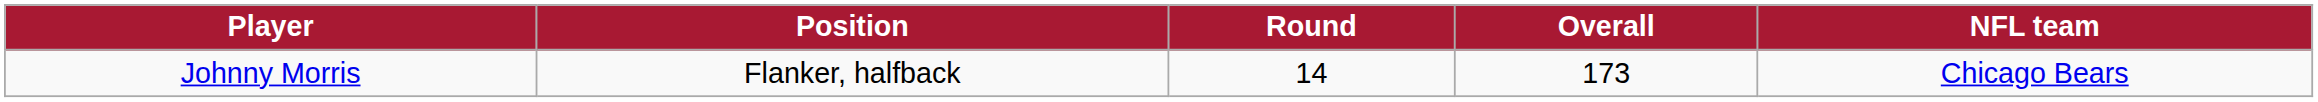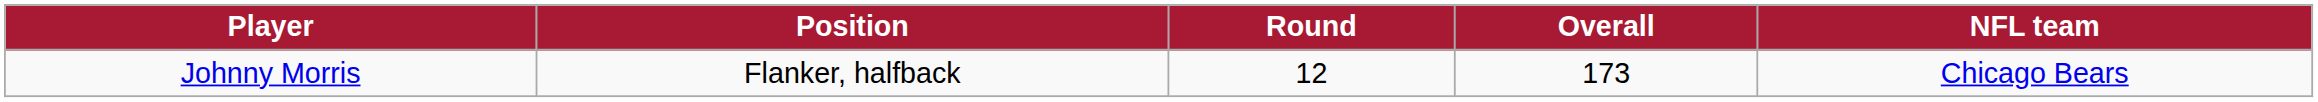Johnny Morris | Round: 14 -> 12
